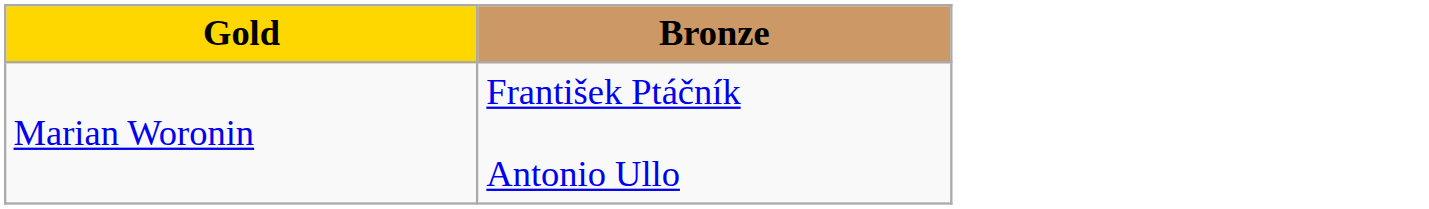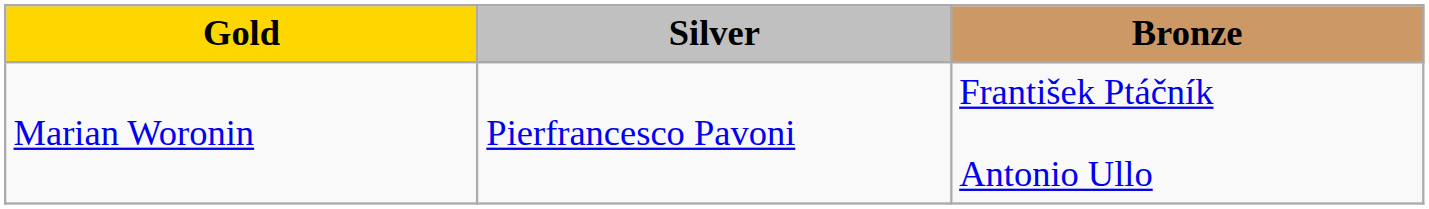+ column: Silver | Pierfrancesco Pavoni
